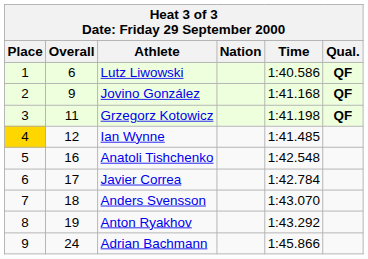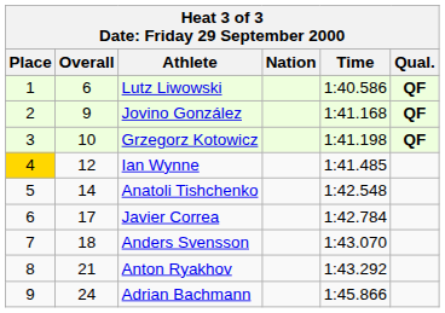Grzegorz Kotowicz | Overall: 11 -> 10
Anatoli Tishchenko | Overall: 16 -> 14
Anton Ryakhov | Overall: 19 -> 21
